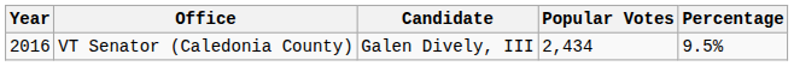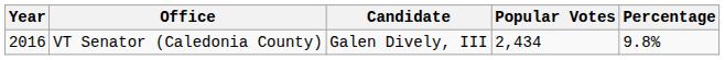VT Senator (Caledonia County) | Percentage: 9.5% -> 9.8%
